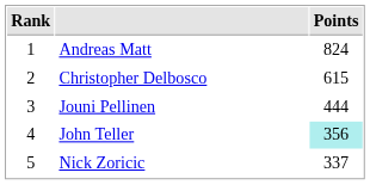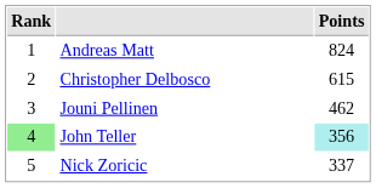Jouni Pellinen | Points: 444 -> 462
John Teller | Rank: no background -> lightgreen background
